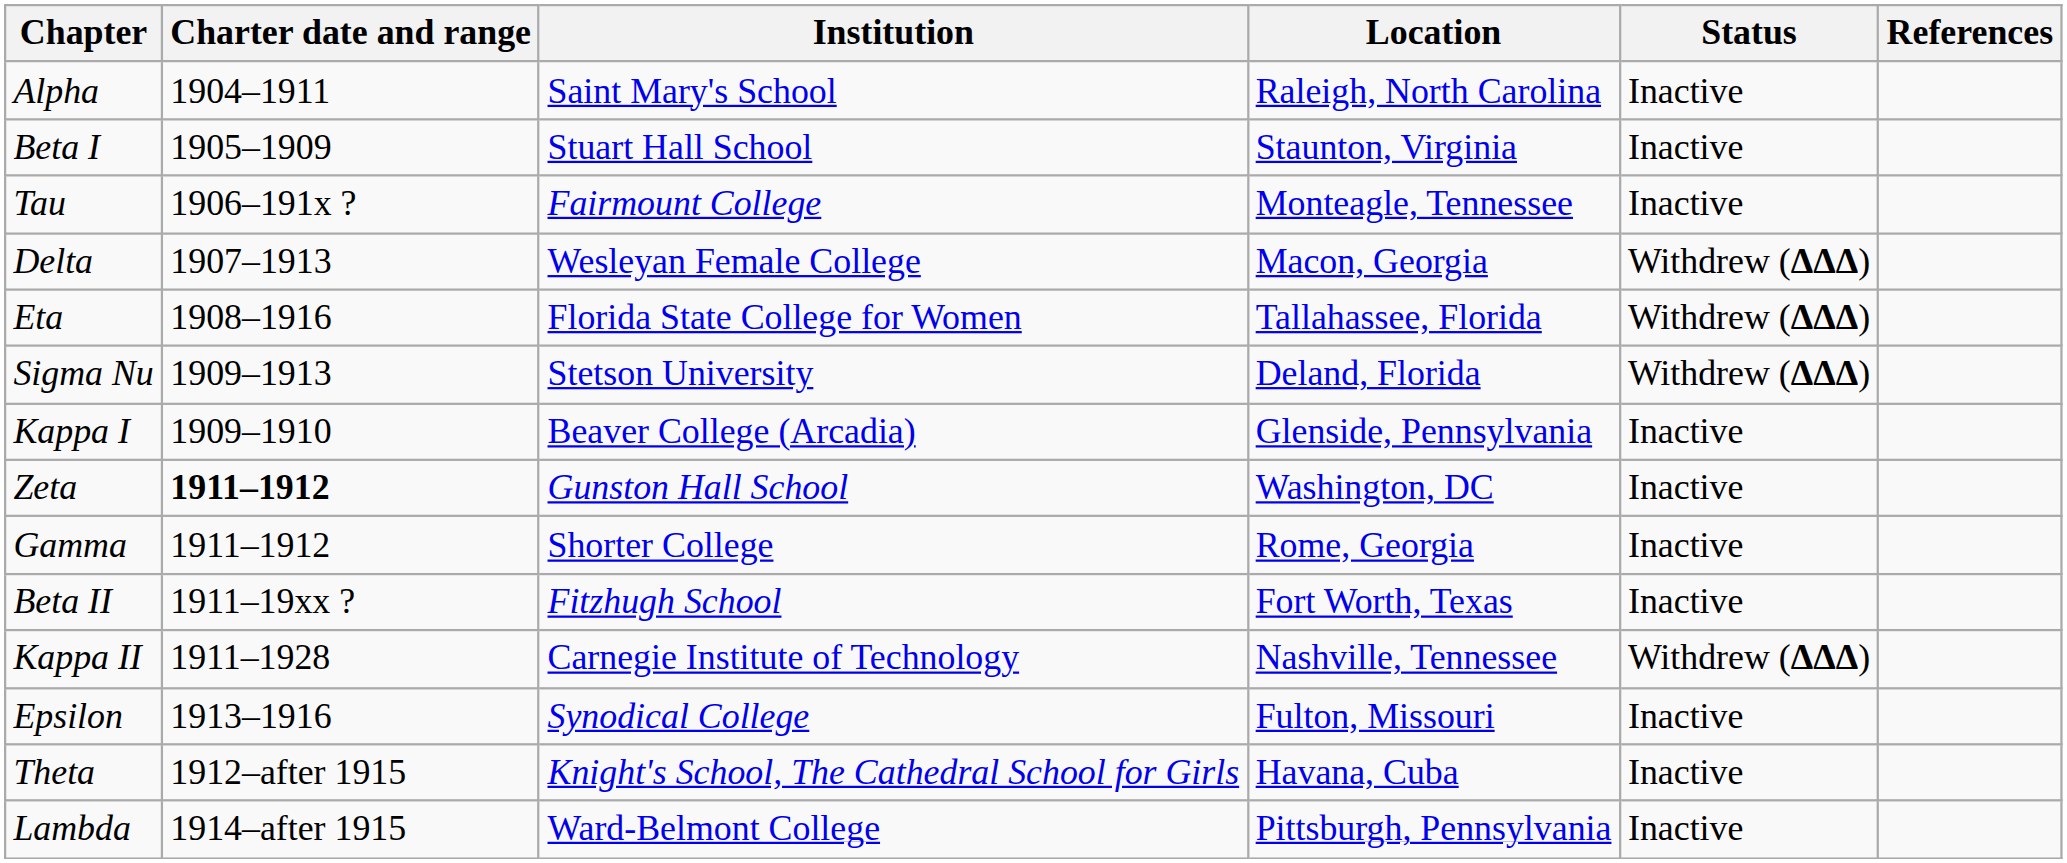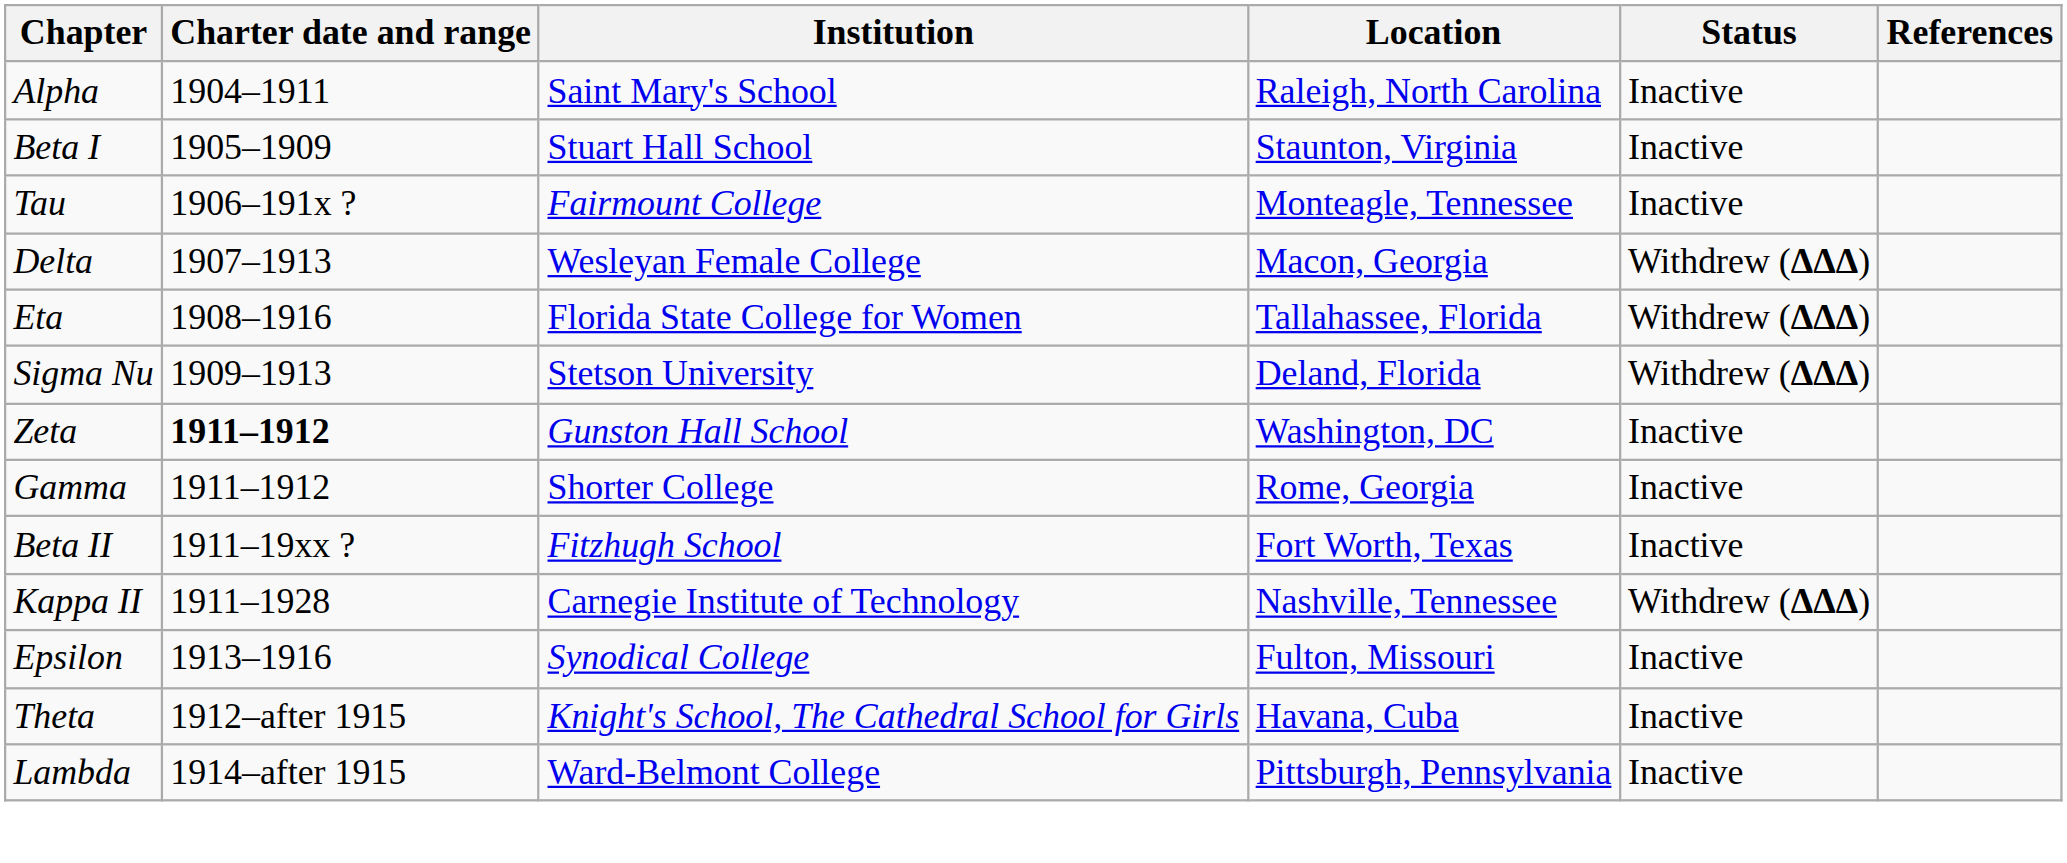- row: Kappa I | 1909–1910 | Beaver College (Arcadia) | Glenside, Pennsylvania | Inactive
